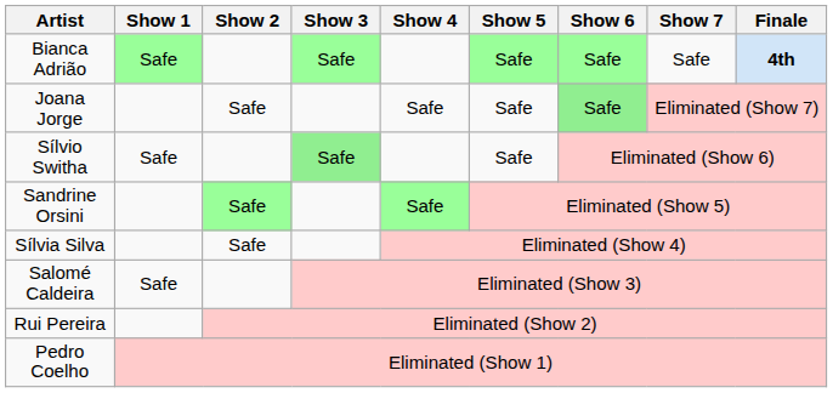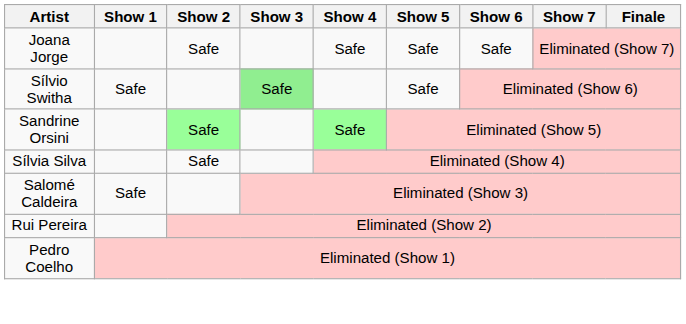- row: Bianca Adrião | Safe | Safe | Safe | Safe | Safe | 4th
Joana Jorge | Show 6: lightgreen background -> no background
